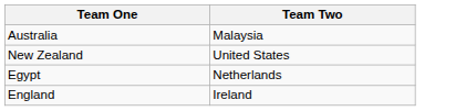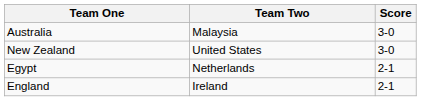+ column: Score | 3-0 | 3-0 | 2-1 | 2-1
